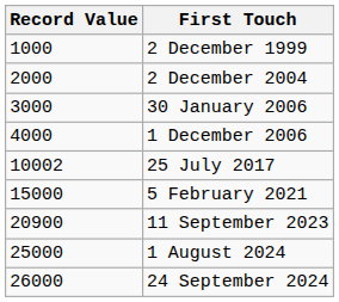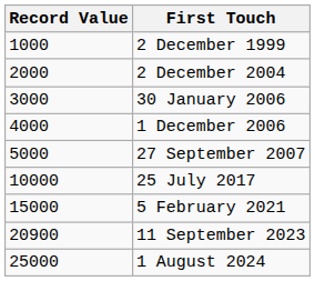+ row: 5000 | 27 September 2007
25 July 2017 | Record Value: 10002 -> 10000
- row: 26000 | 24 September 2024
